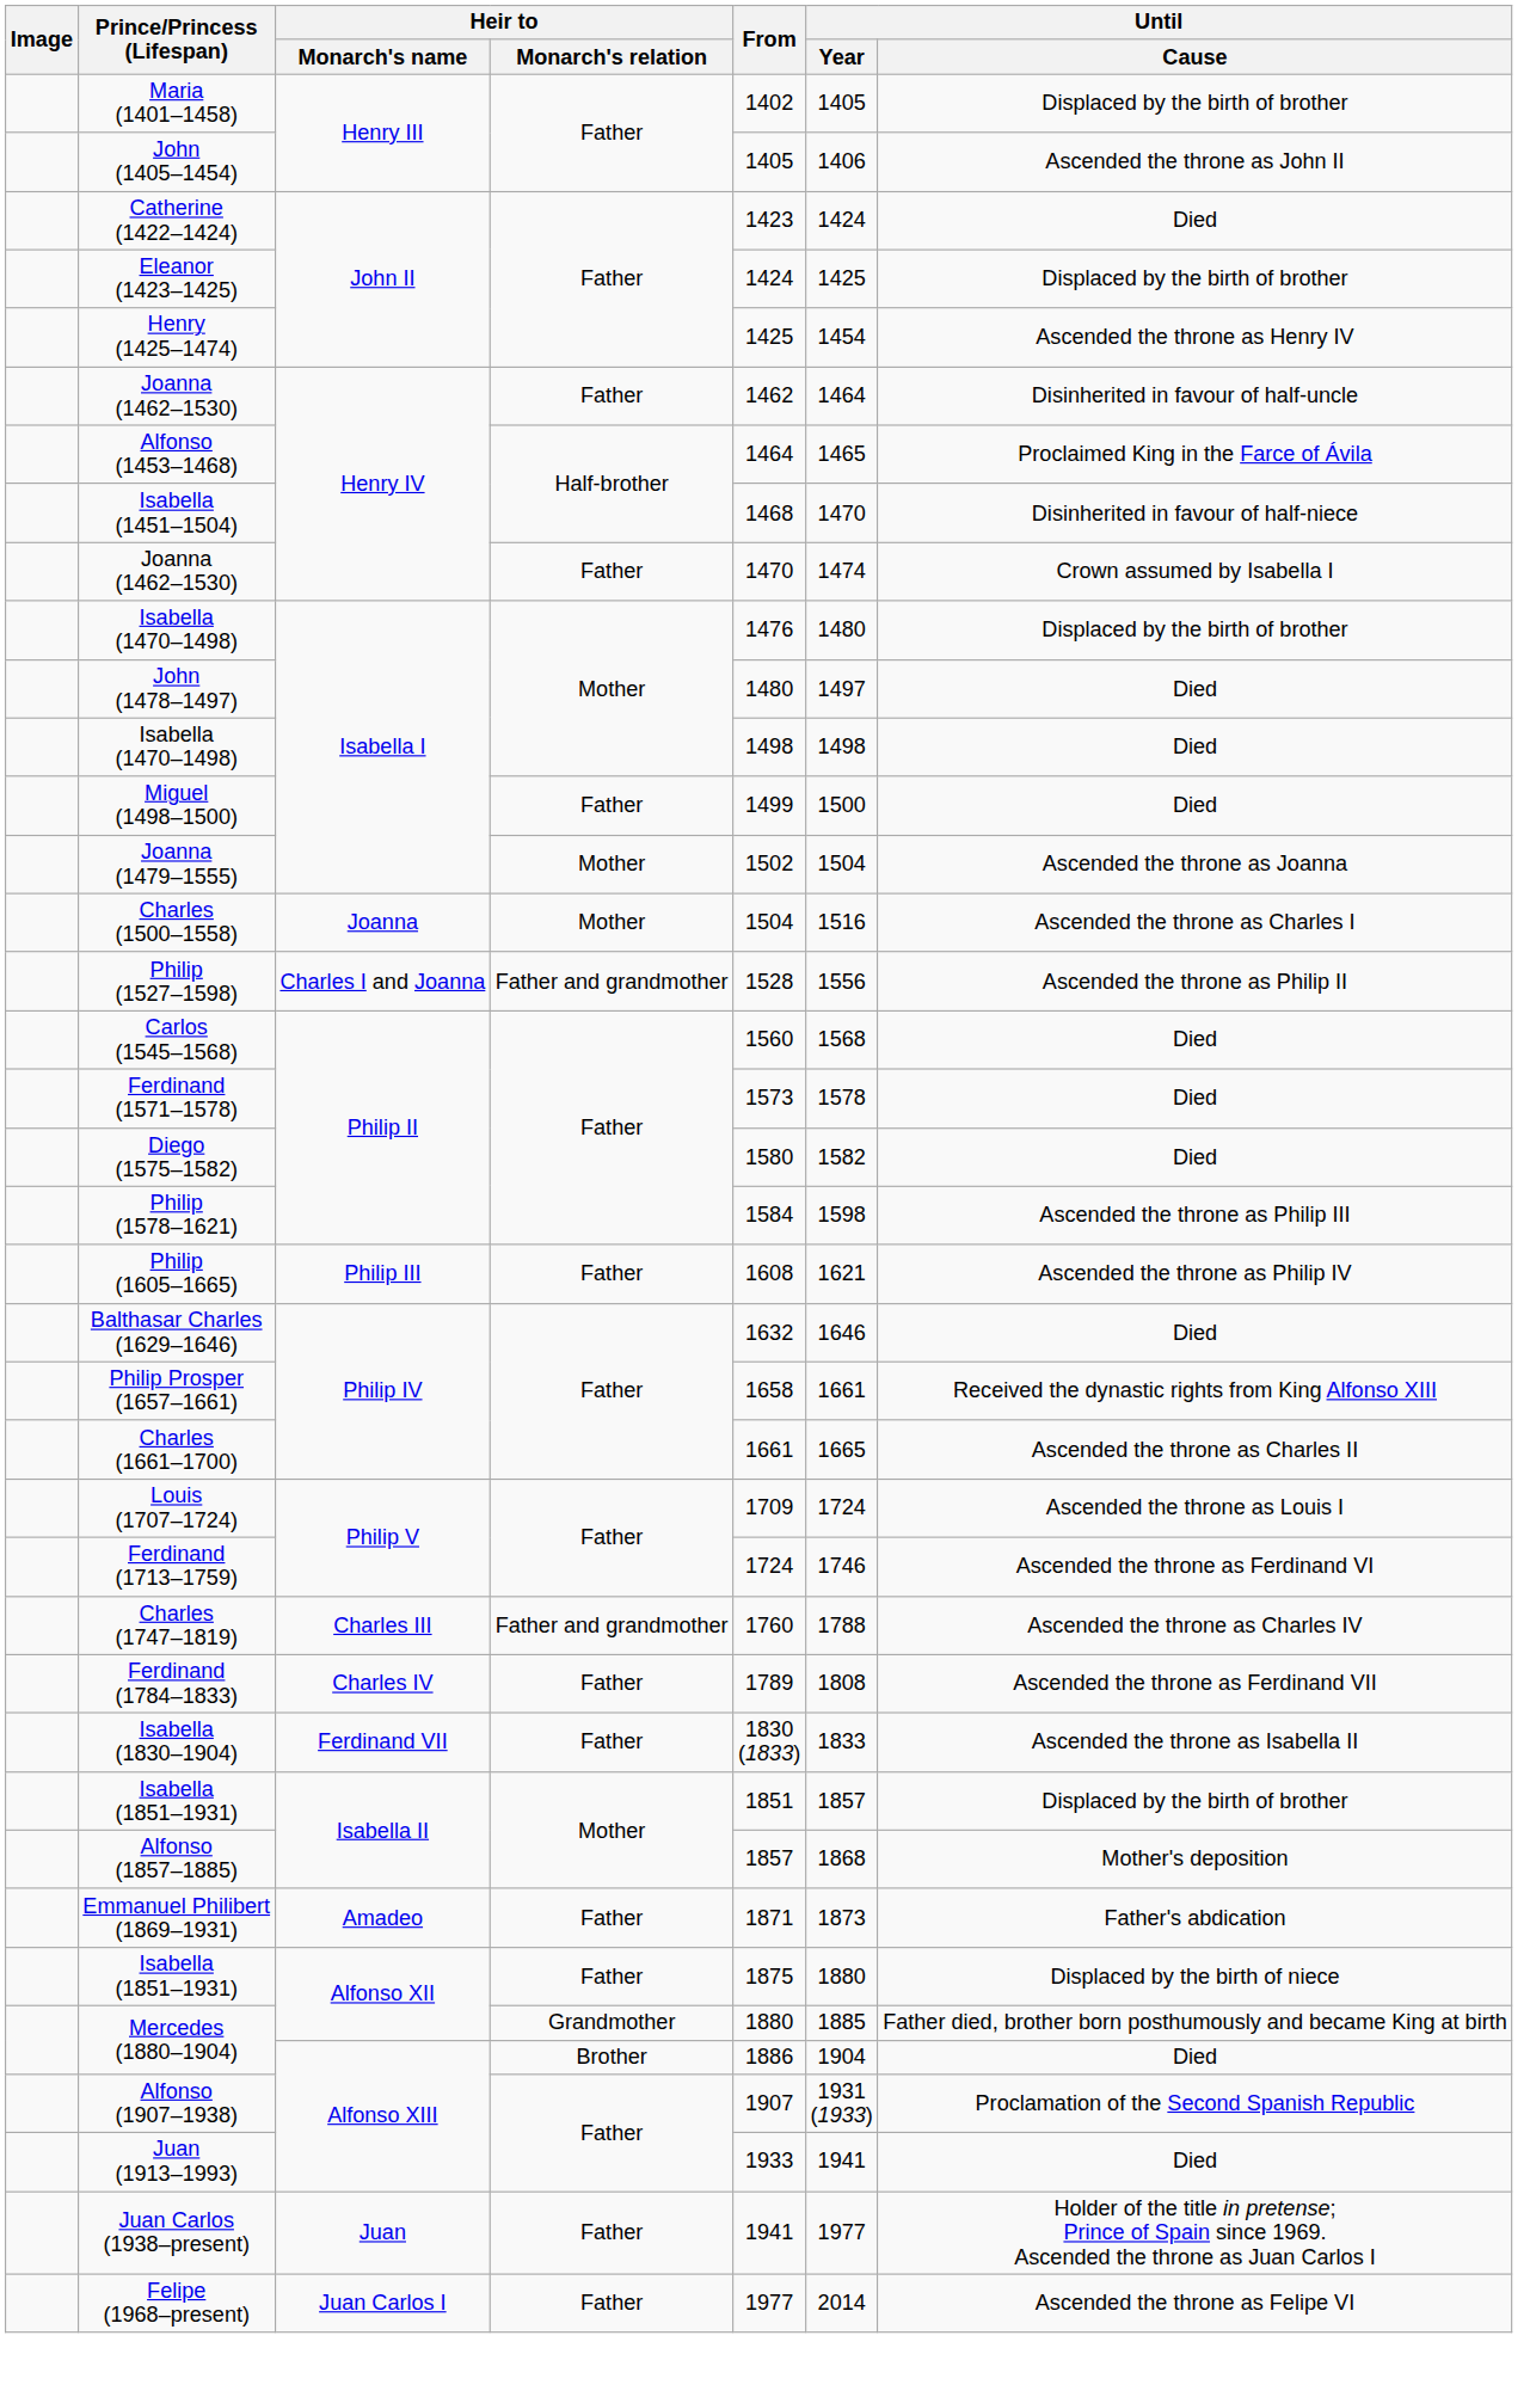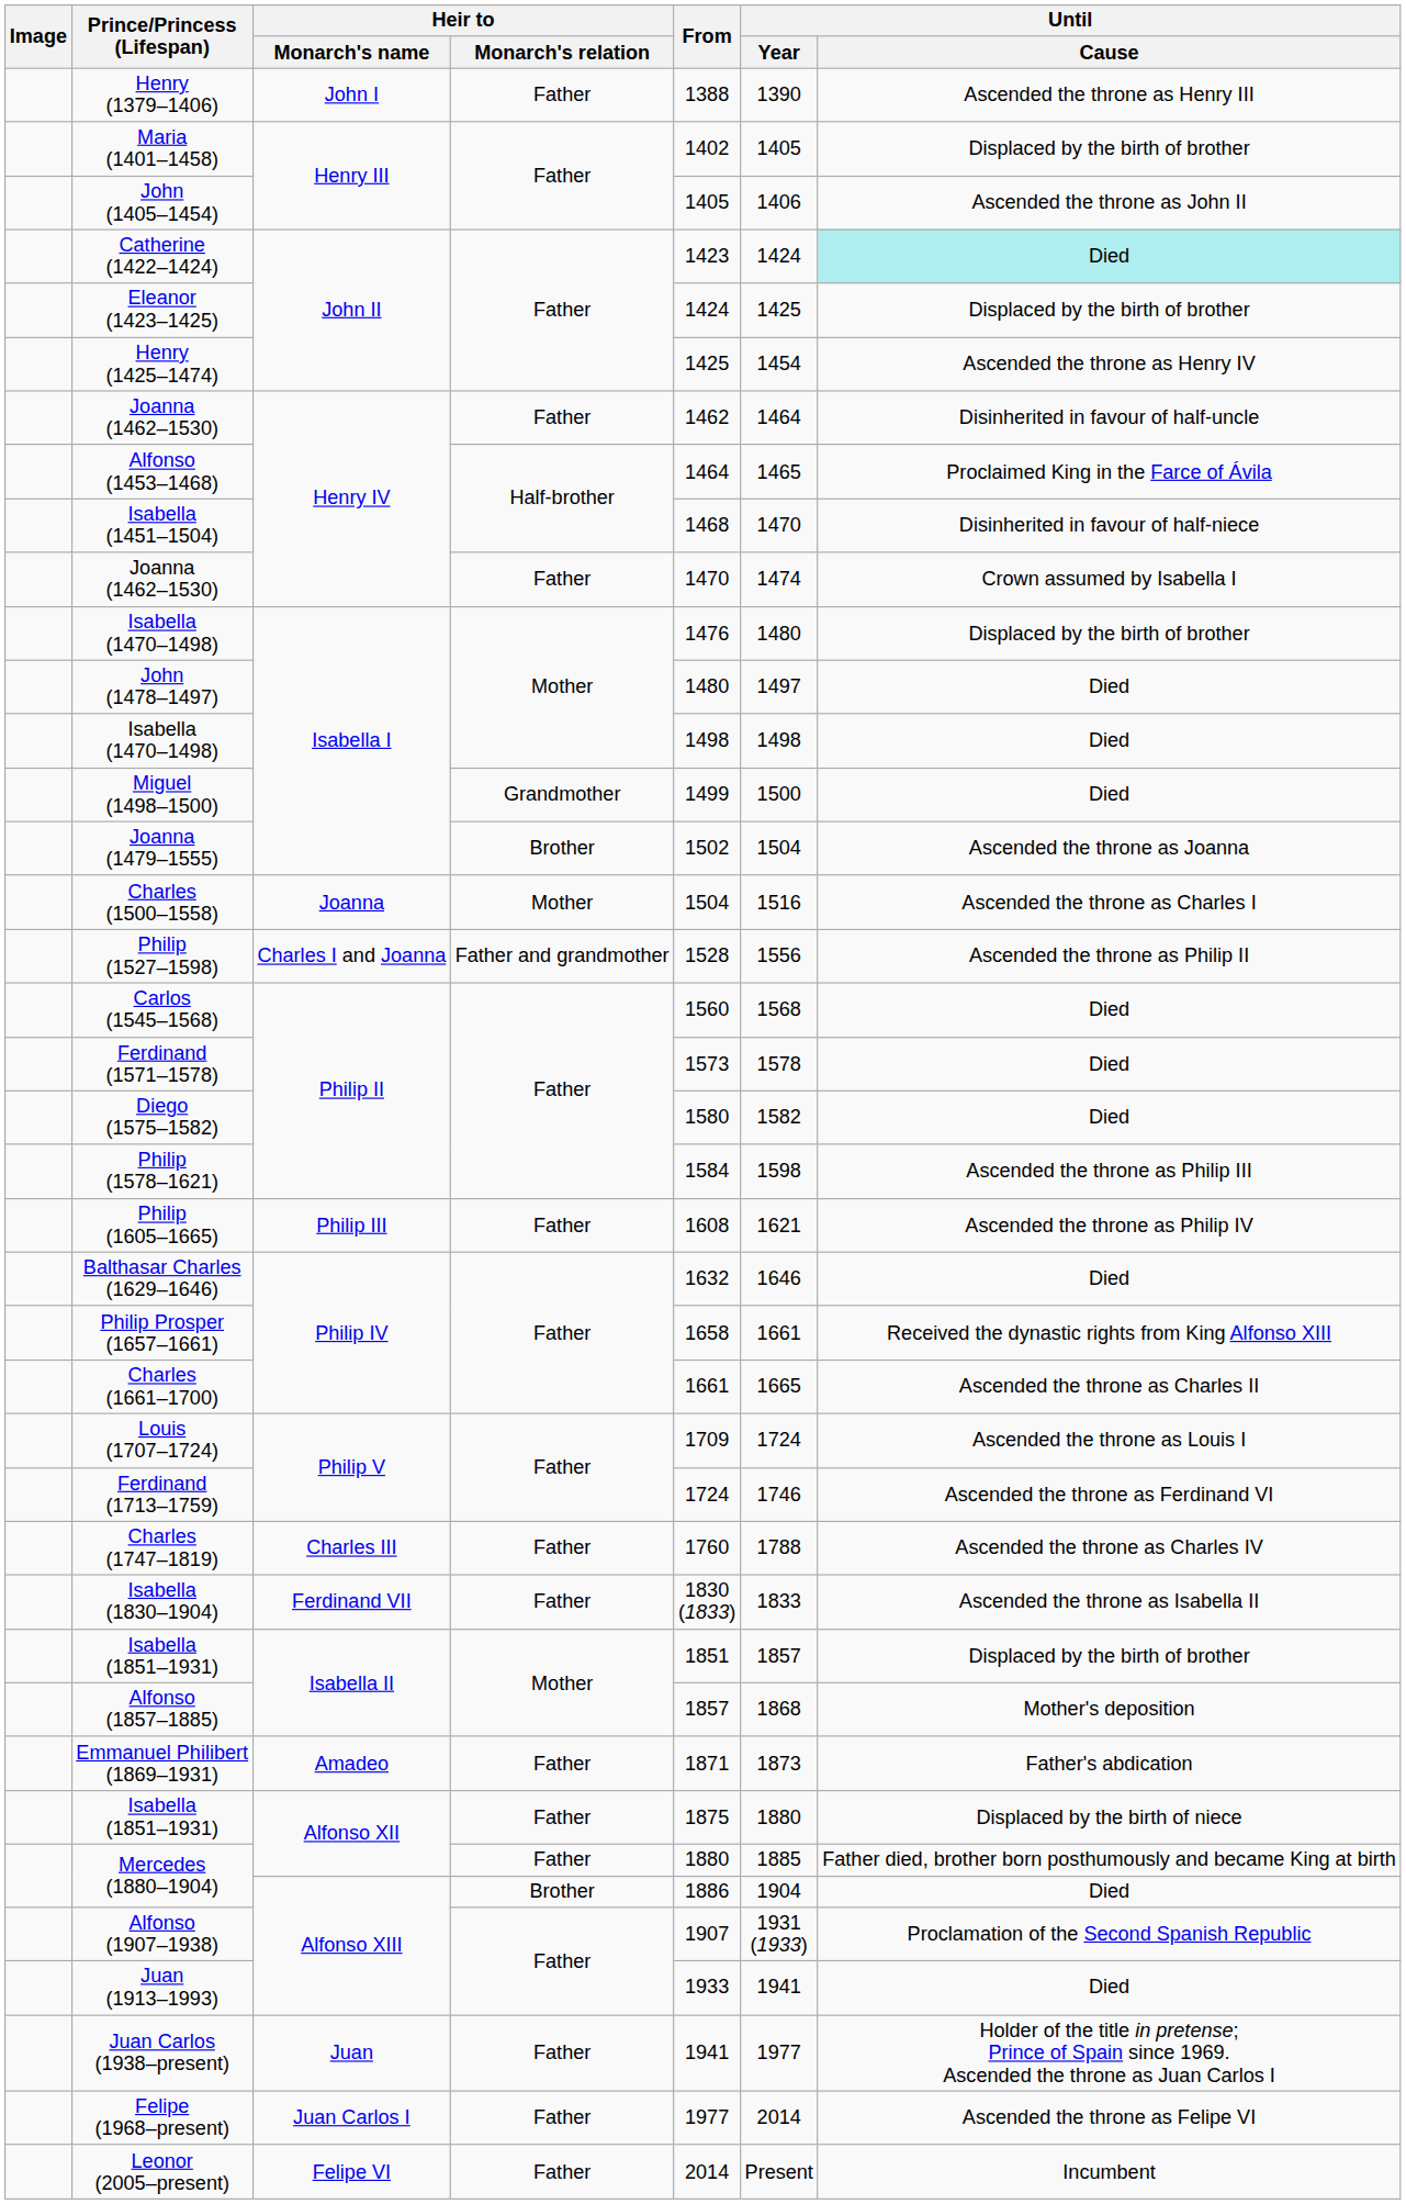+ row: Henry (1379–1406) | John I | Father | 1388 | 1390 | Ascended the throne as Henry III
Catherine (1422–1424) | Until / Cause: no background -> paleturquoise background
Miguel (1498–1500) | Heir to / Monarch's relation: Father -> Grandmother
Joanna (1479–1555) | Heir to / Monarch's relation: Mother -> Brother
Charles (1747–1819) | Heir to / Monarch's relation: Father and grandmother -> Father
- row: Ferdinand (1784–1833) | Charles IV | Father | 1789 | 1808 | Ascended the throne as Ferdinand VII
Mercedes (1880–1904) / Alfonso XII | Heir to / Monarch's relation: Grandmother -> Father
+ row: Leonor (2005–present) | Felipe VI | Father | 2014 | Present | Incumbent
